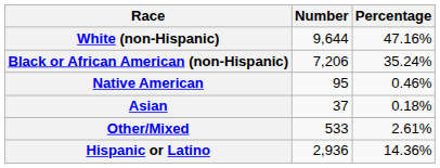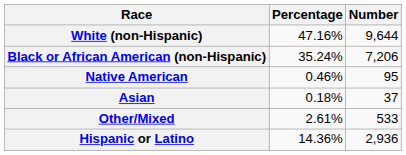columns swapped: Number <-> Percentage
